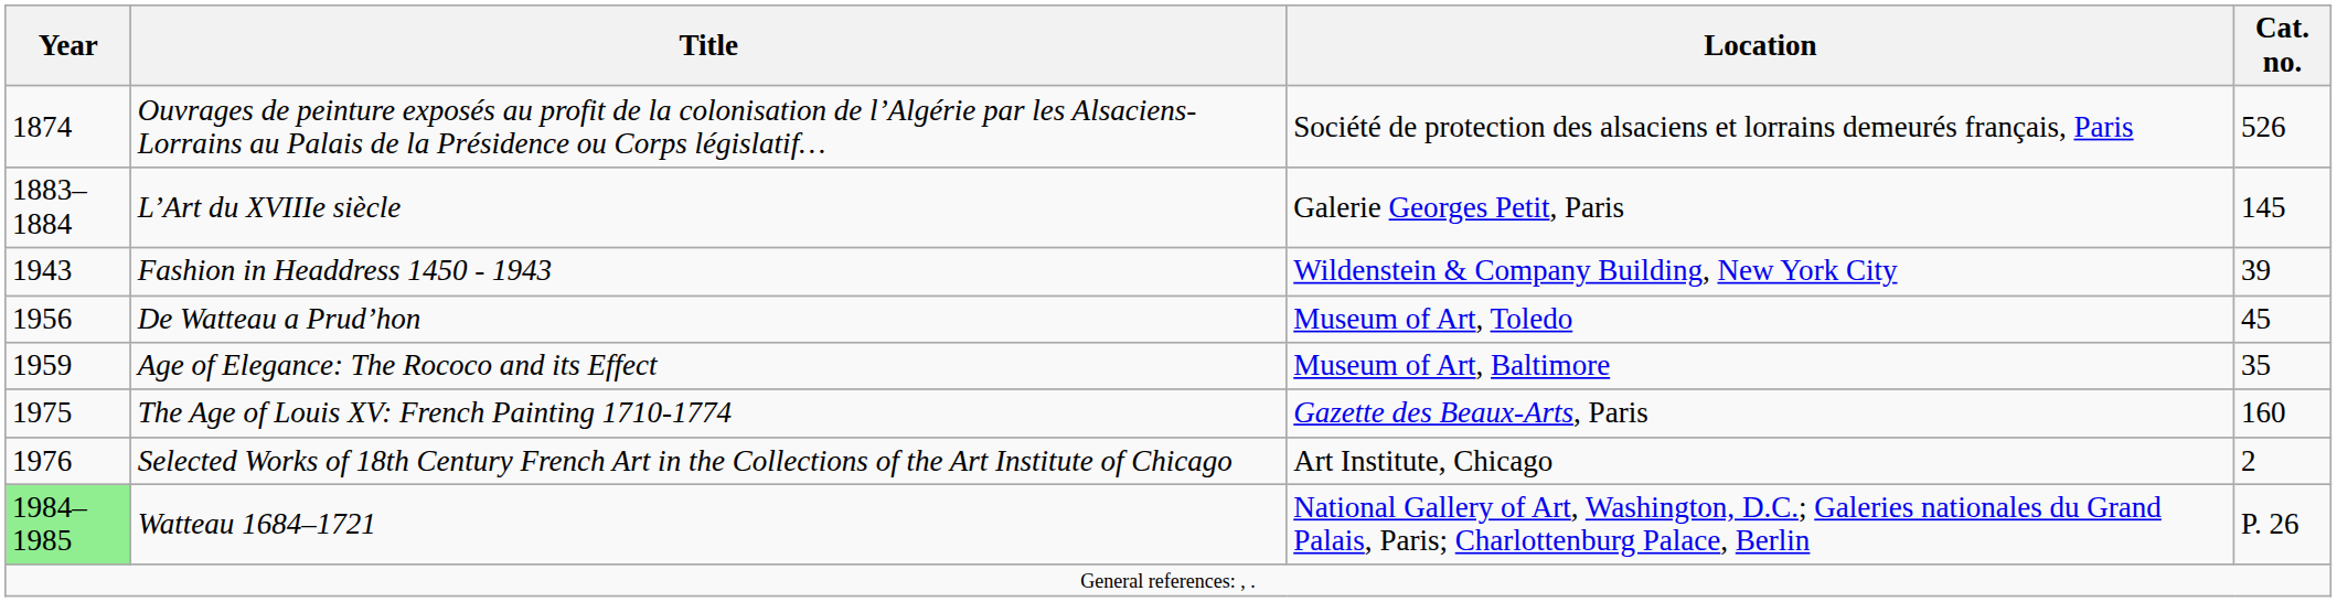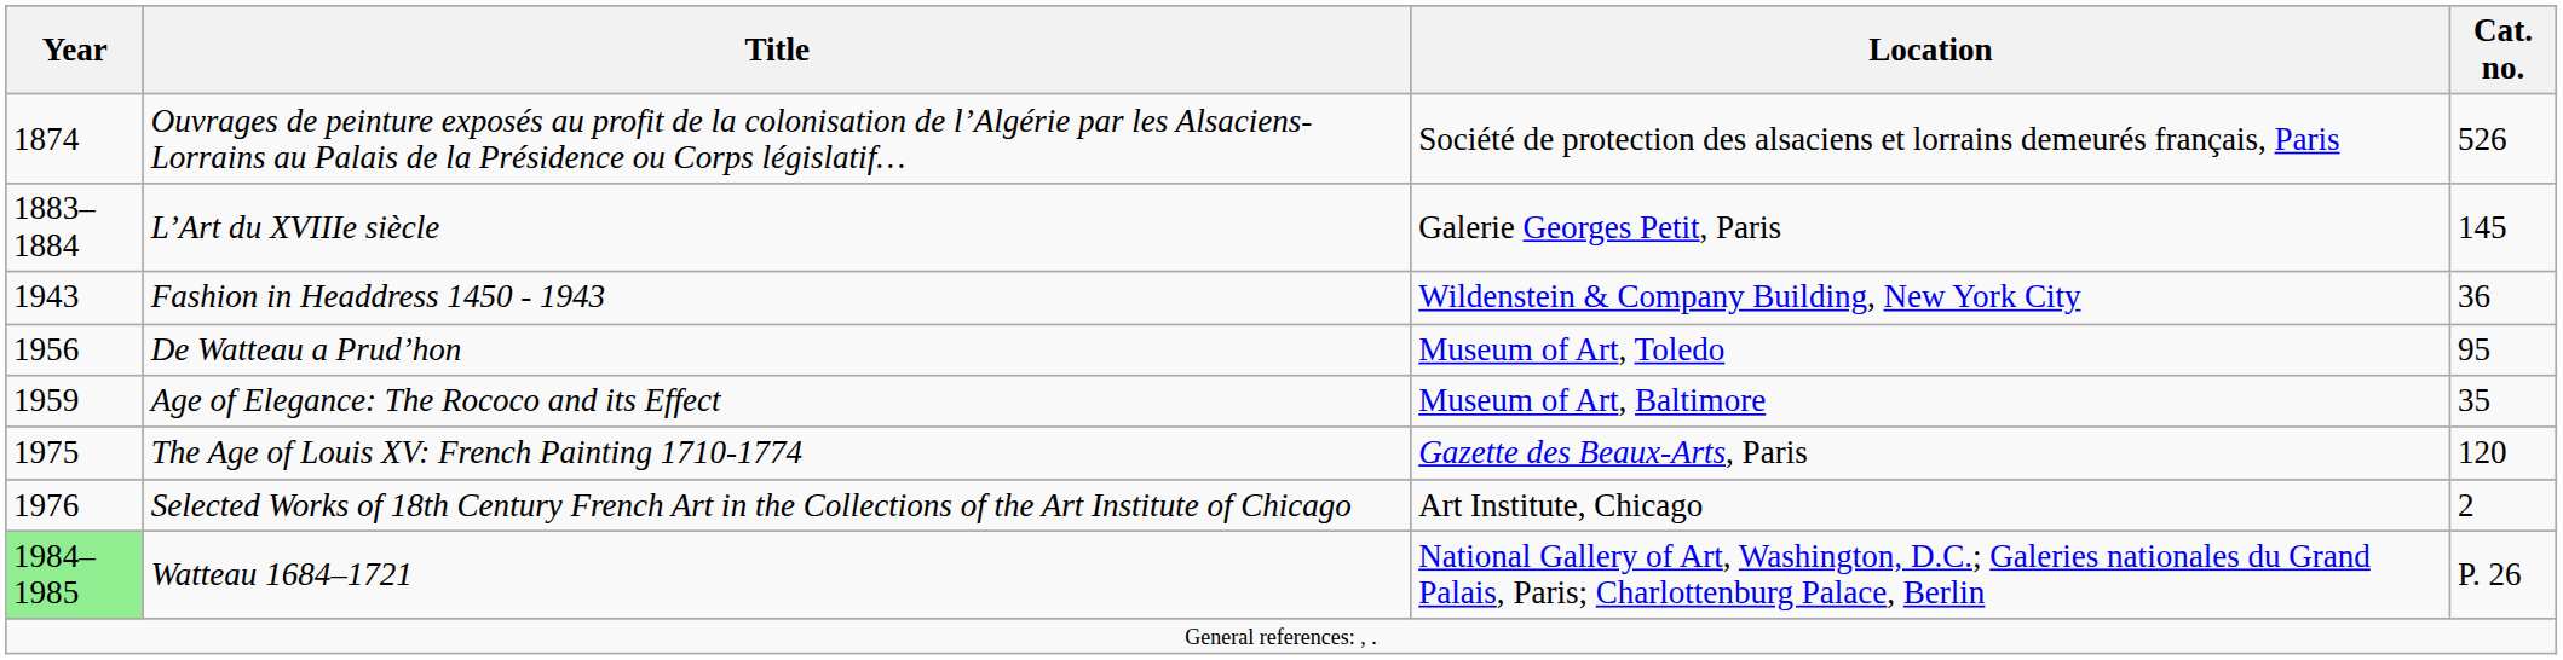Fashion in Headdress 1450 - 1943 | Cat. no.: 39 -> 36
De Watteau a Prud’hon | Cat. no.: 45 -> 95
The Age of Louis XV: French Painting 1710-1774 | Cat. no.: 160 -> 120
